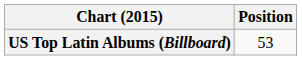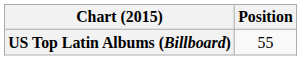US Top Latin Albums (Billboard) | Position: 53 -> 55
